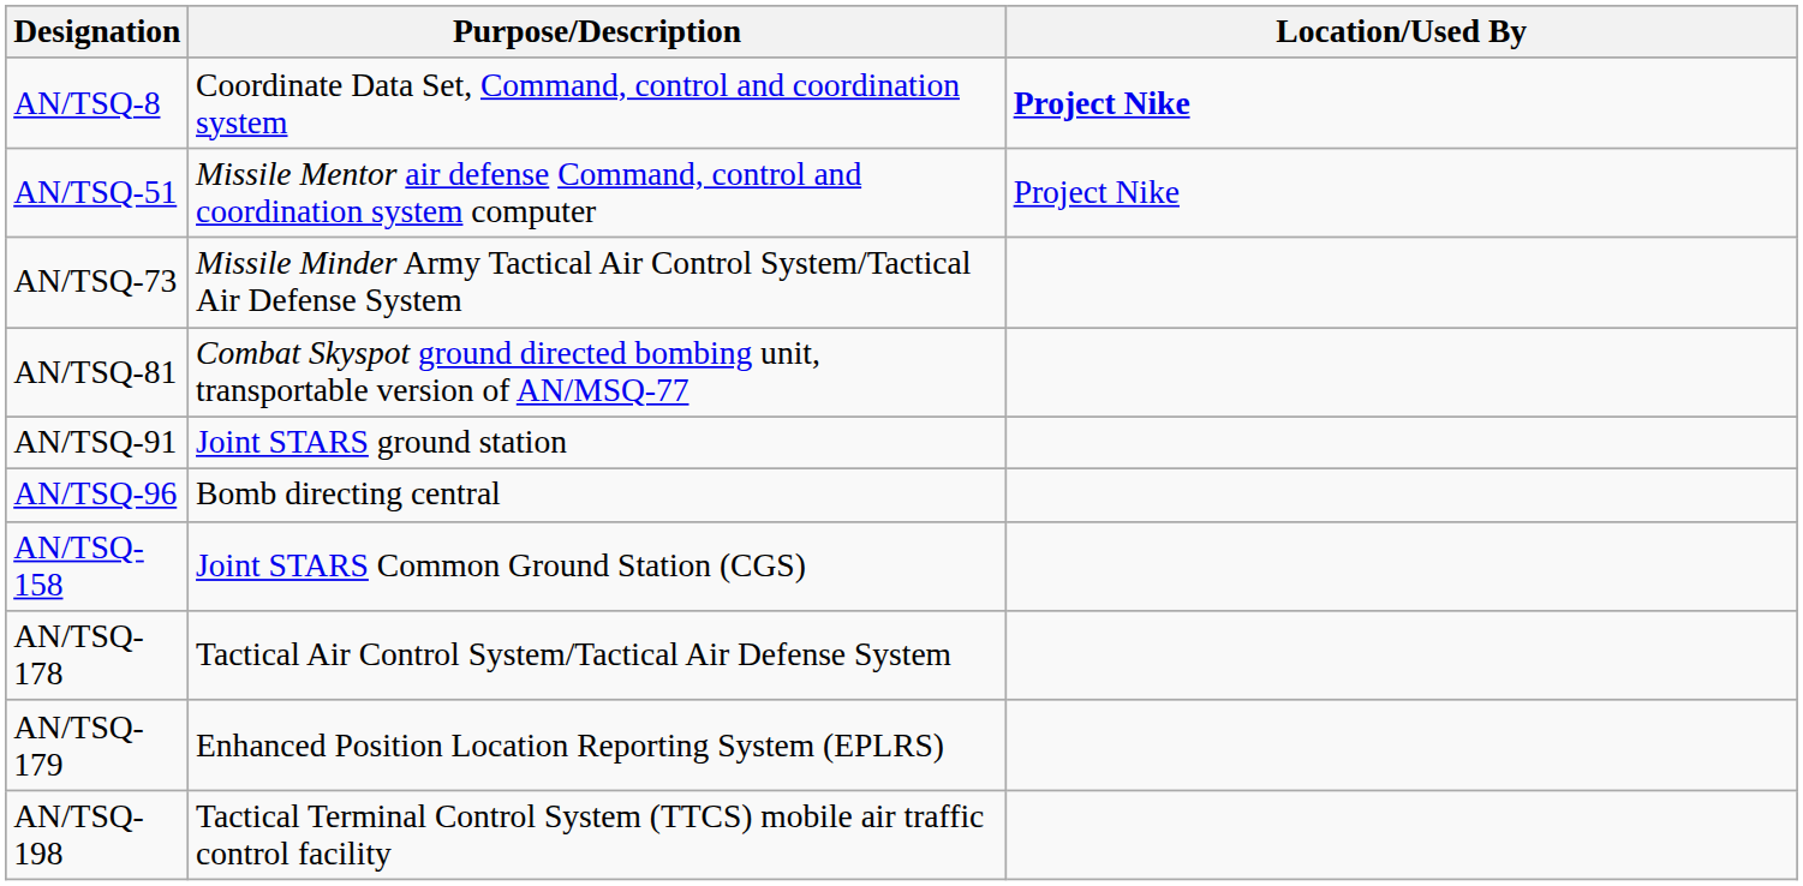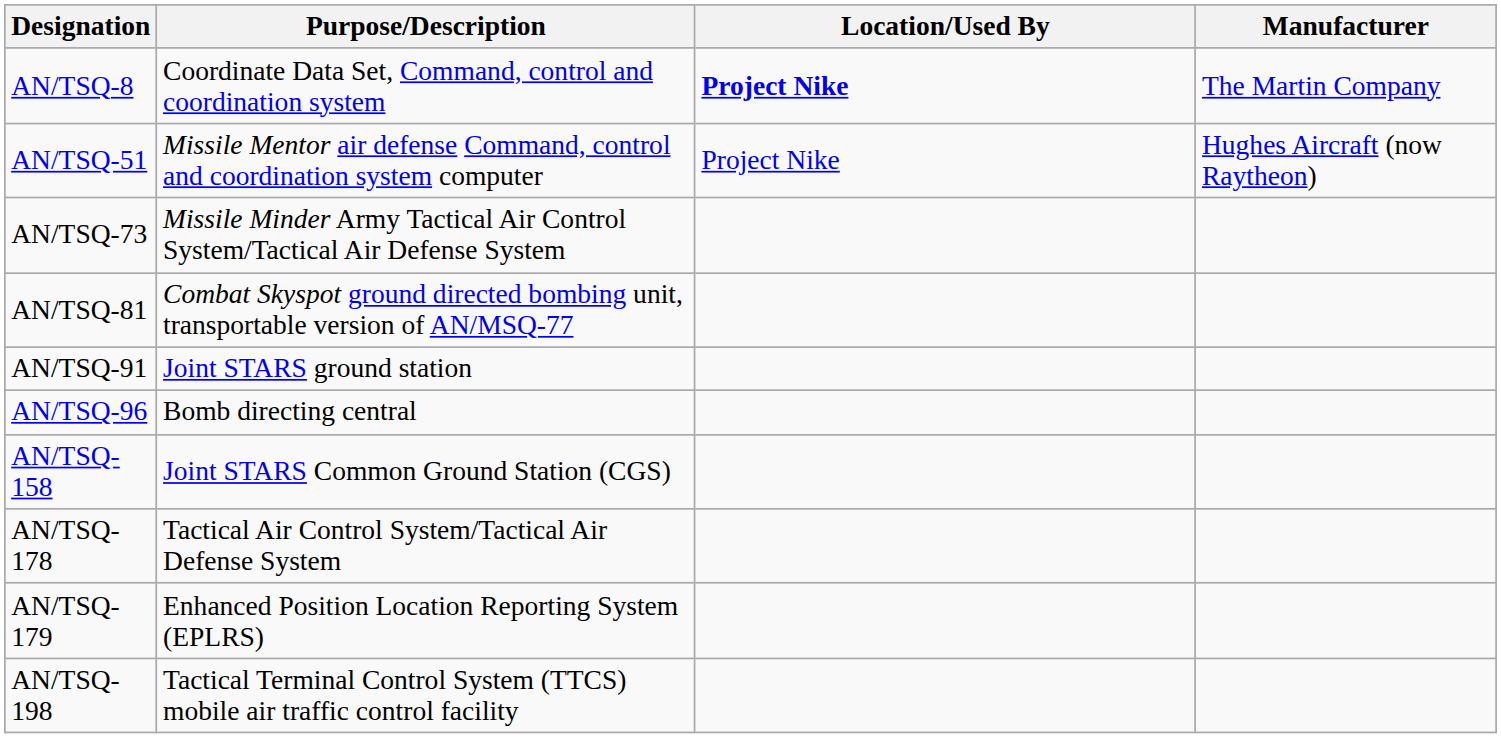+ column: Manufacturer | The Martin Company | Hughes Aircraft (now Raytheon)
